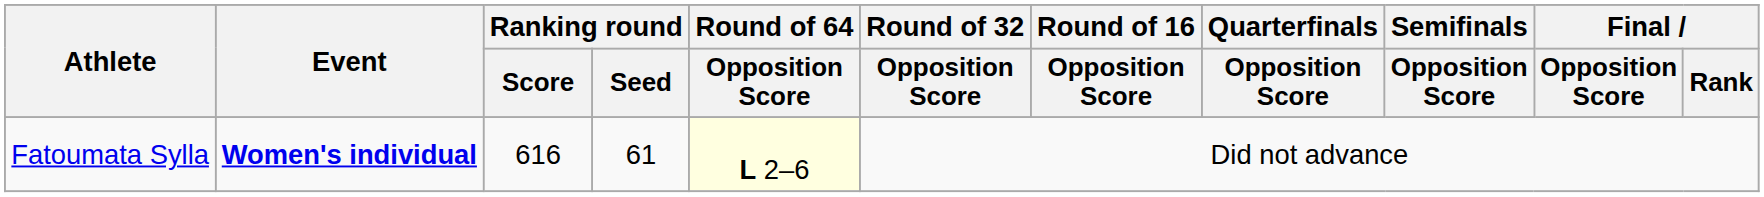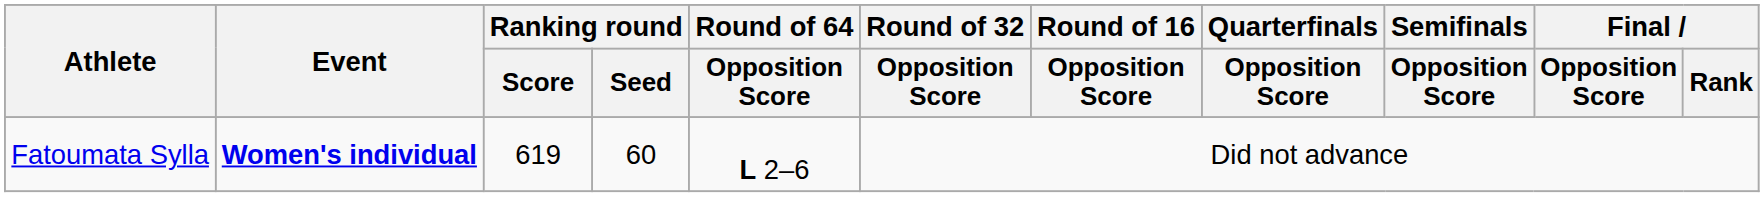Fatoumata Sylla | Ranking round / Score: 616 -> 619
Fatoumata Sylla | Ranking round / Seed: 61 -> 60
Fatoumata Sylla | Round of 64 / Opposition Score: lightyellow background -> no background
